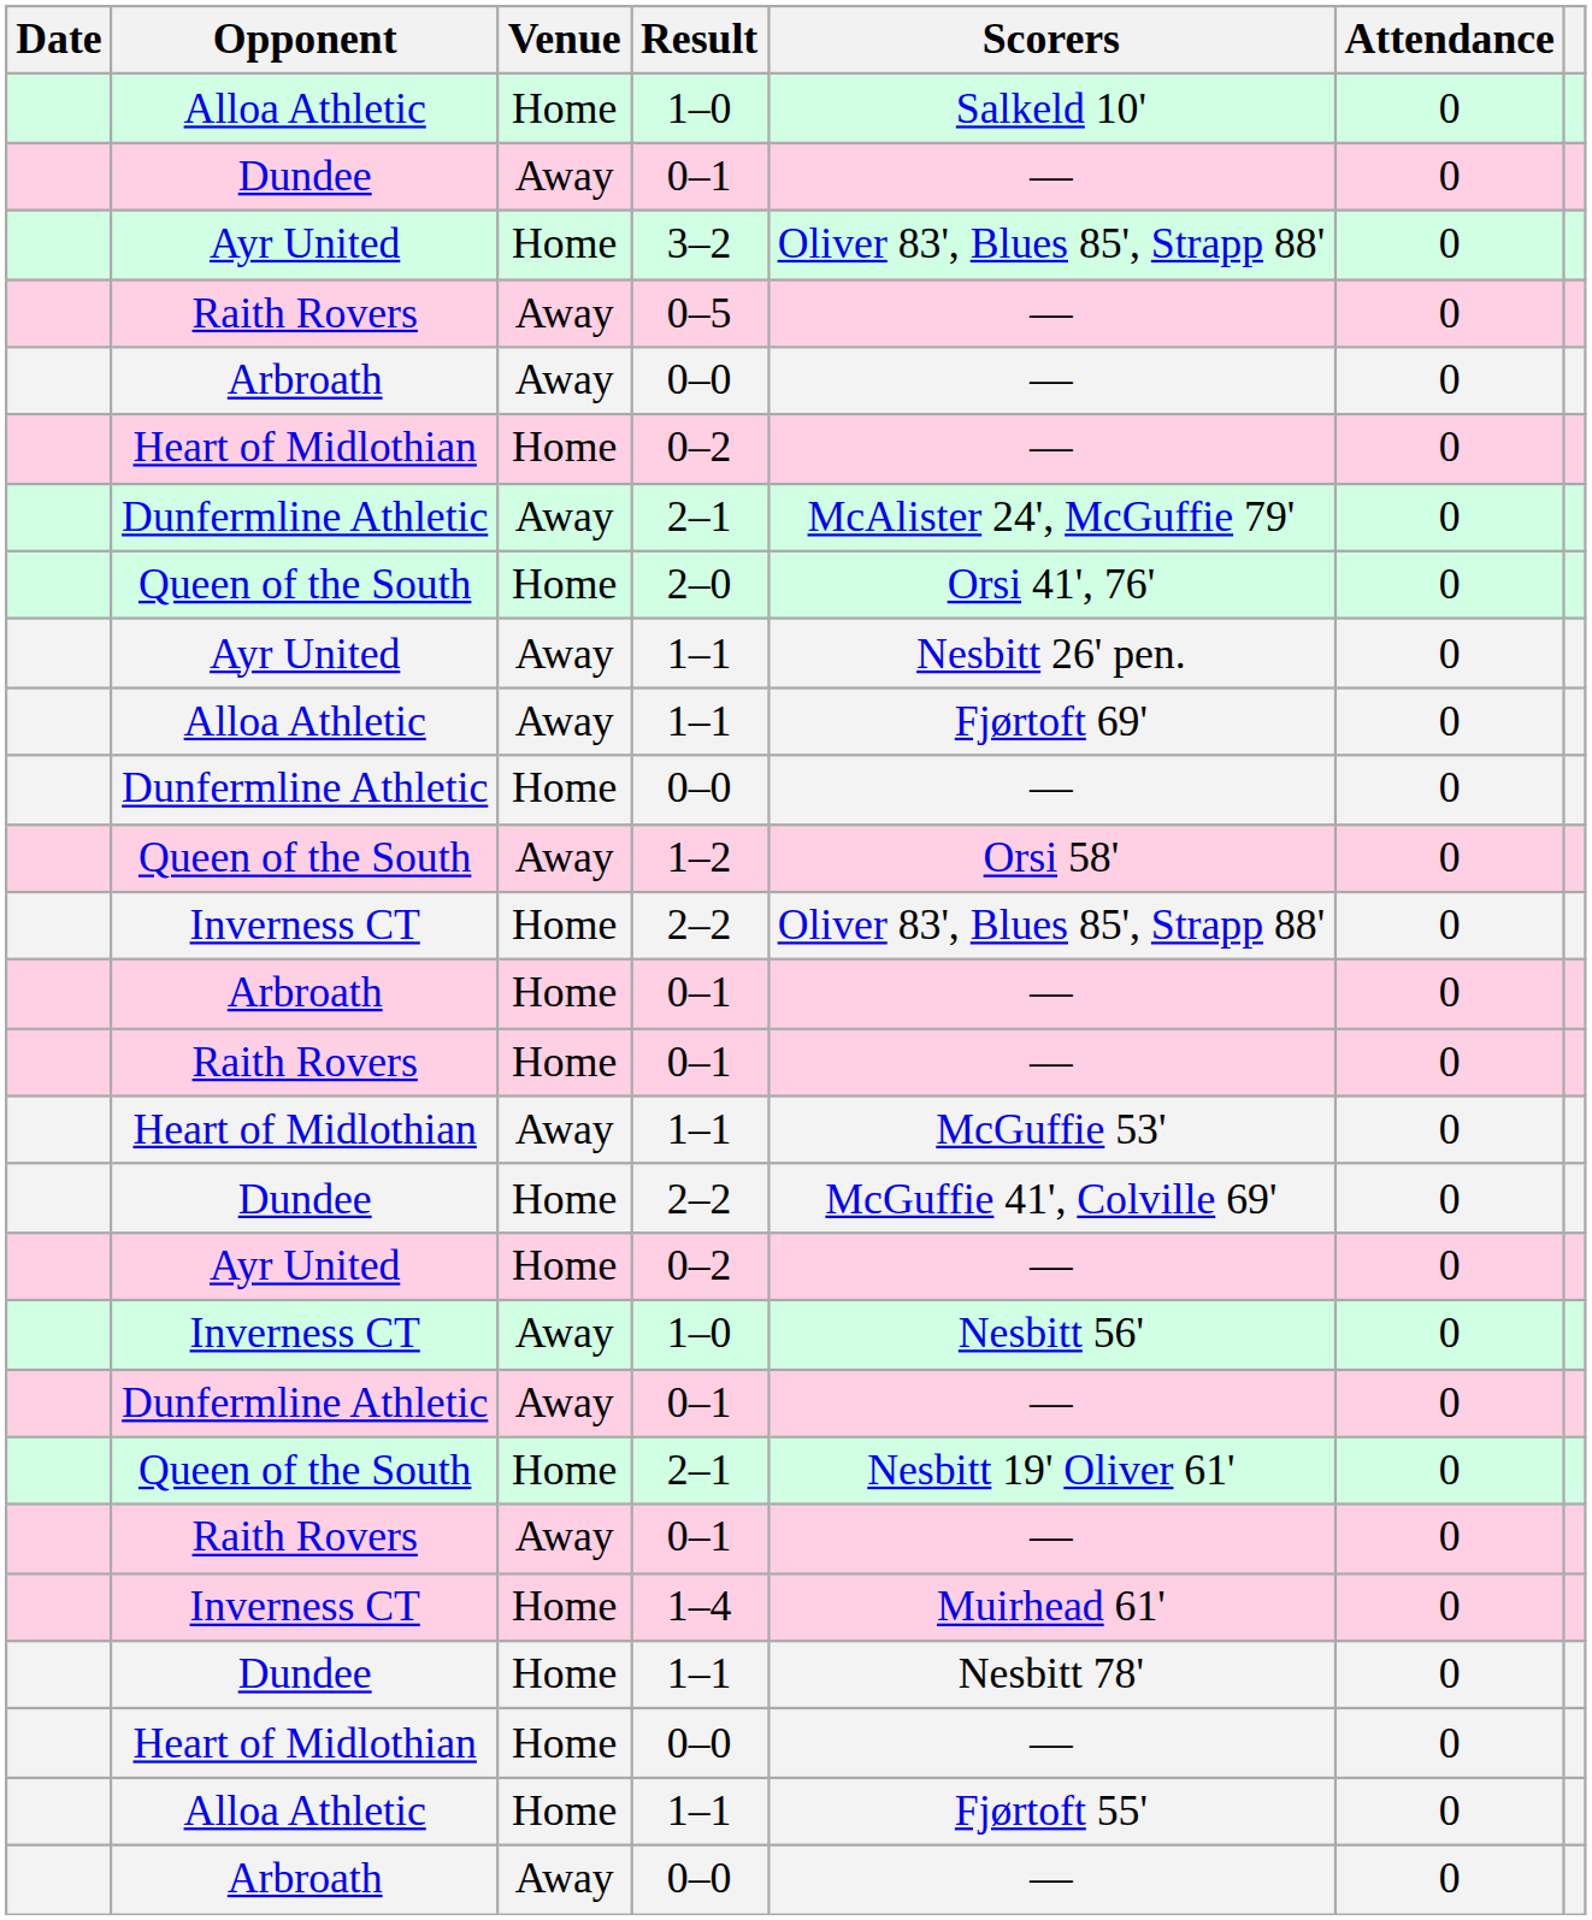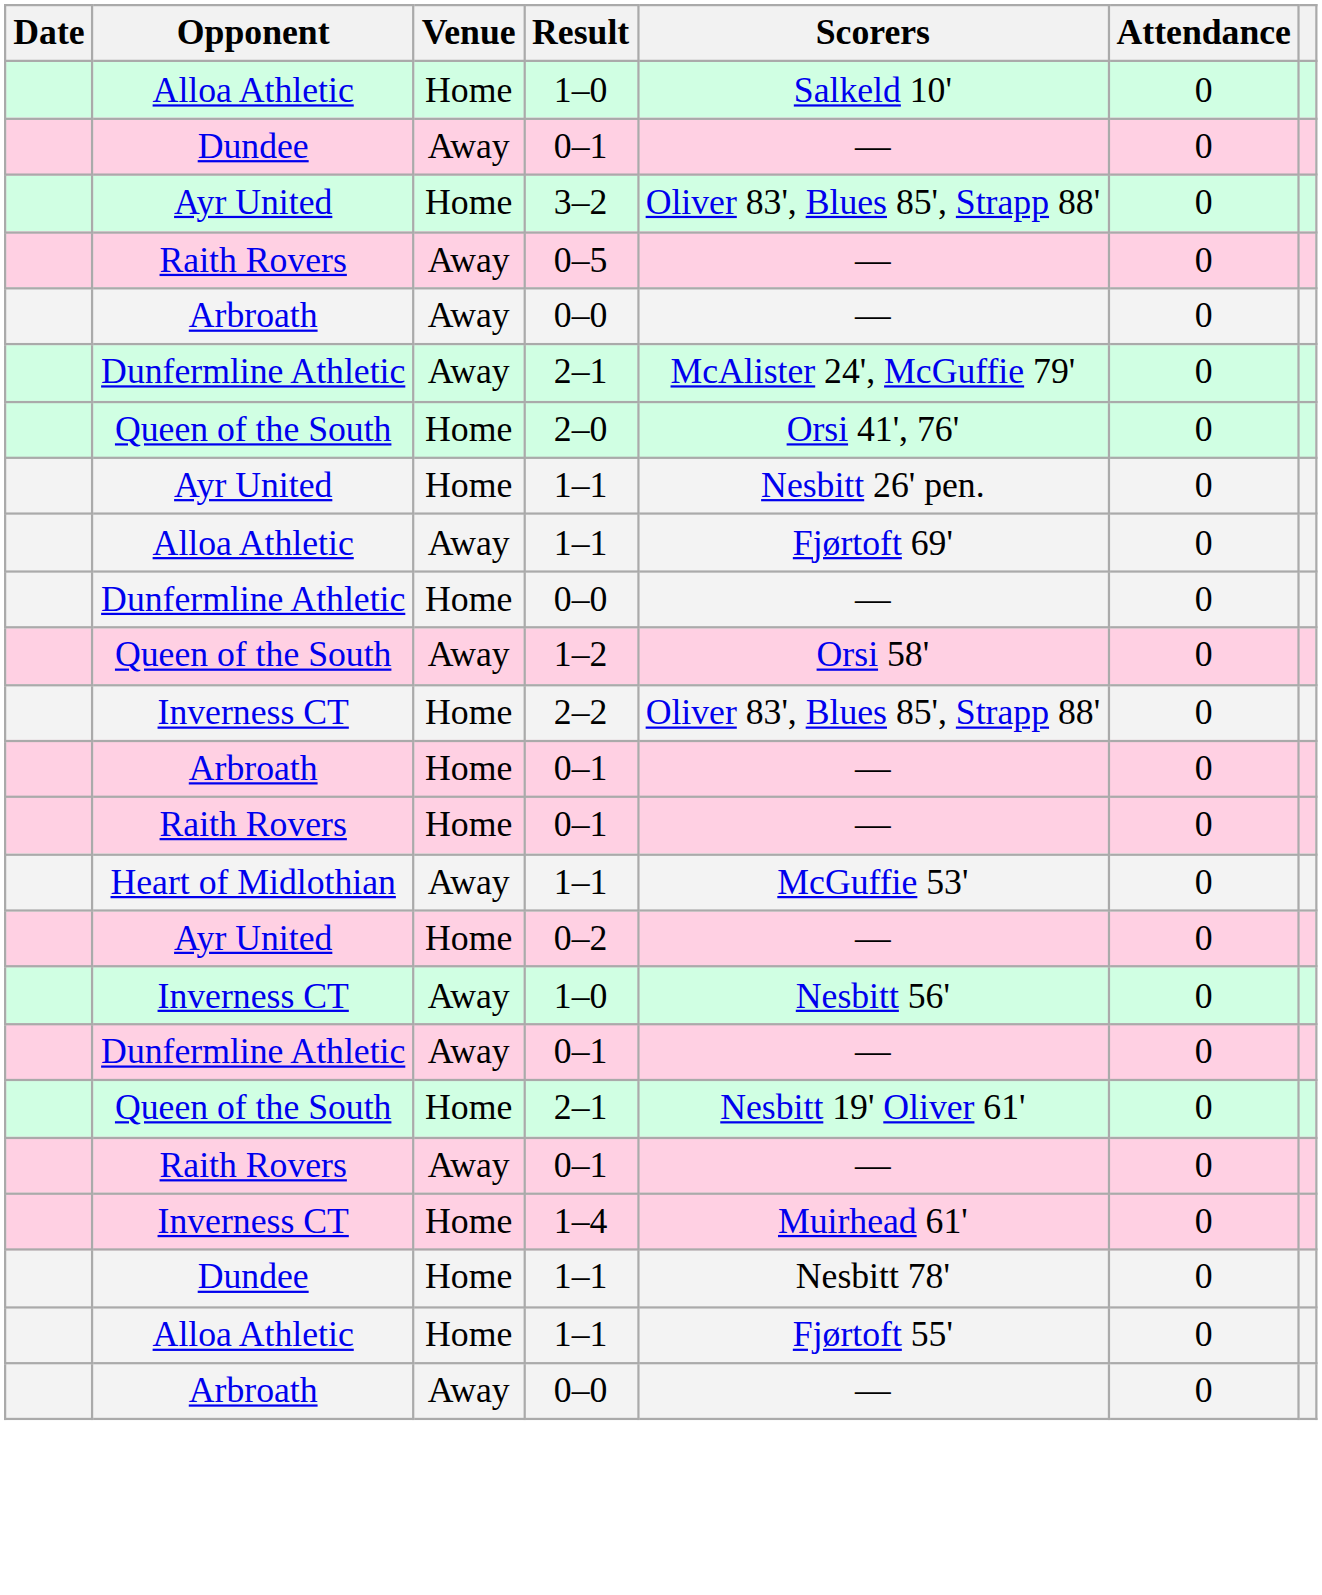- row: Heart of Midlothian | Home | 0–2 | — | 0
Ayr United / 1–1 | Venue: Away -> Home
- row: Dundee | Home | 2–2 | McGuffie 41', Colville 69' | 0
- row: Heart of Midlothian | Home | 0–0 | — | 0
